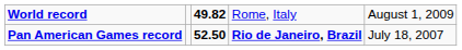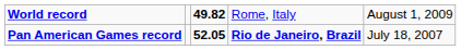Pan American Games record | column 3: 52.50 -> 52.05
